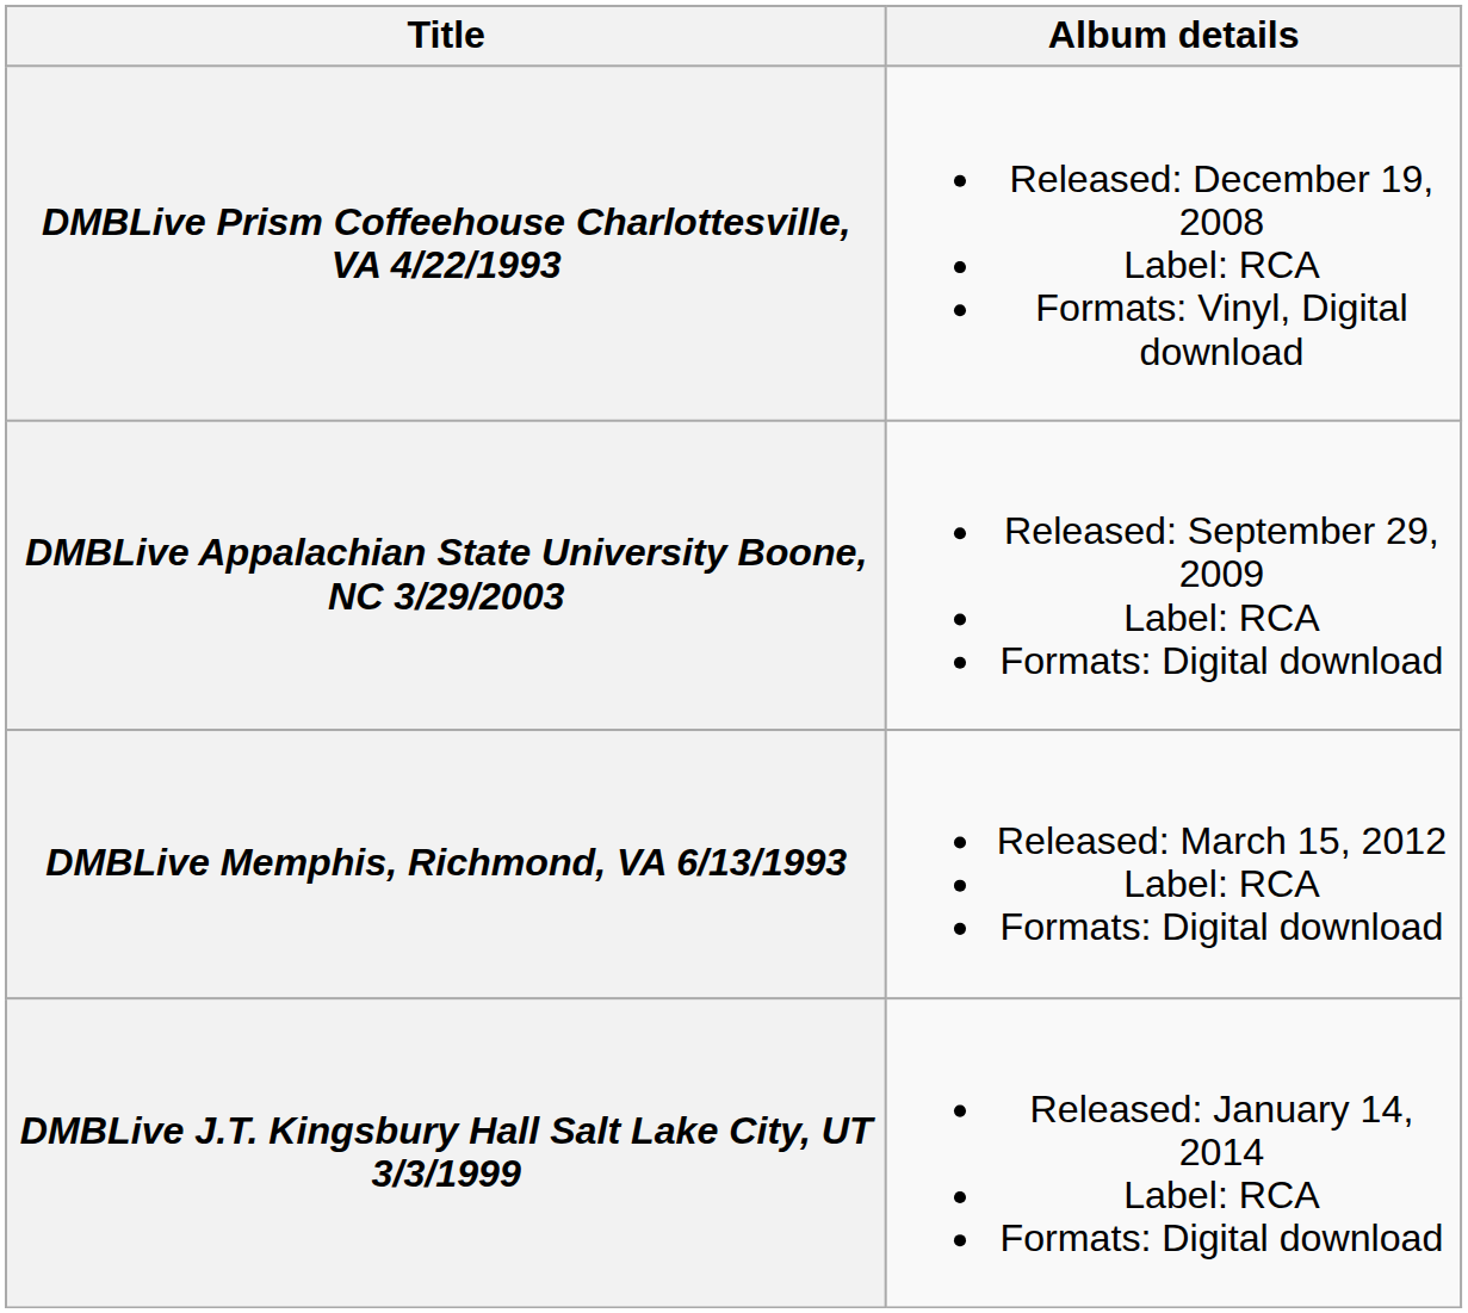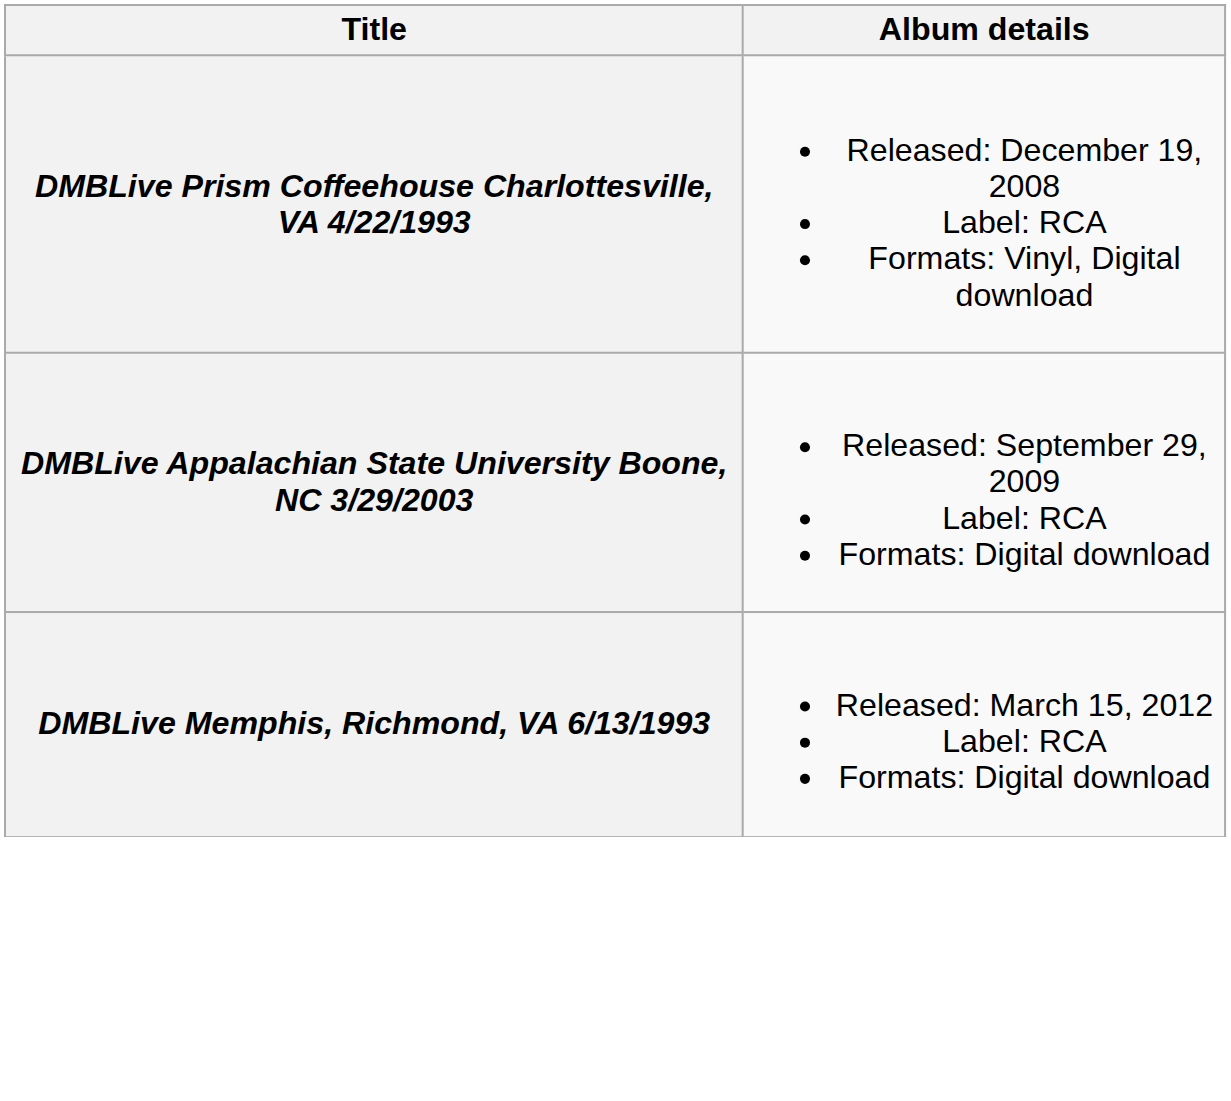- row: DMBLive J.T. Kingsbury Hall Salt Lake City, UT 3/3/1999 | Released: January 14, 2014 Label: RCA Formats: Digital download
